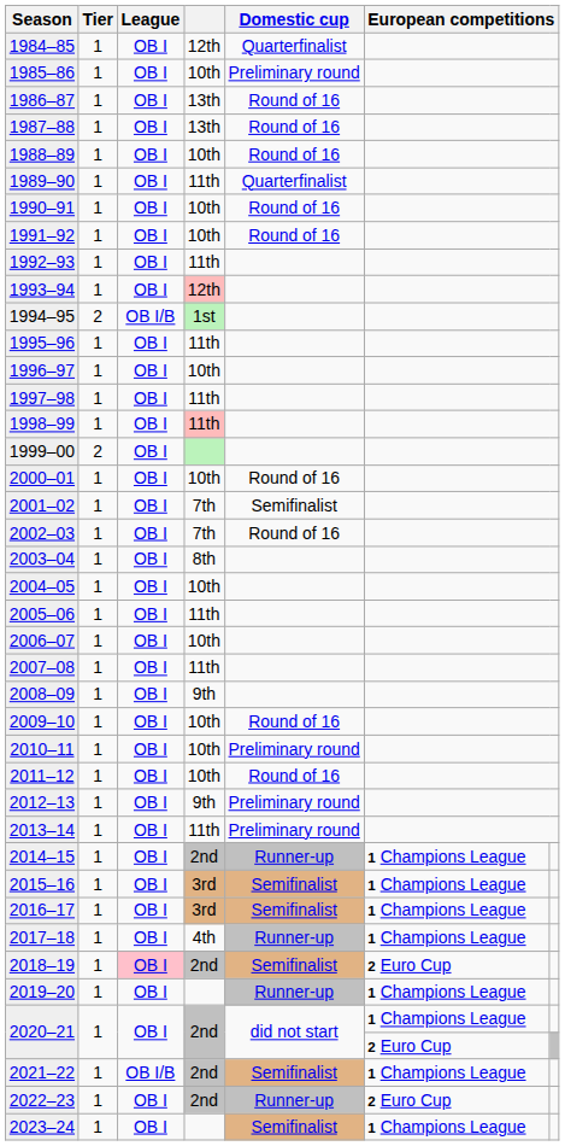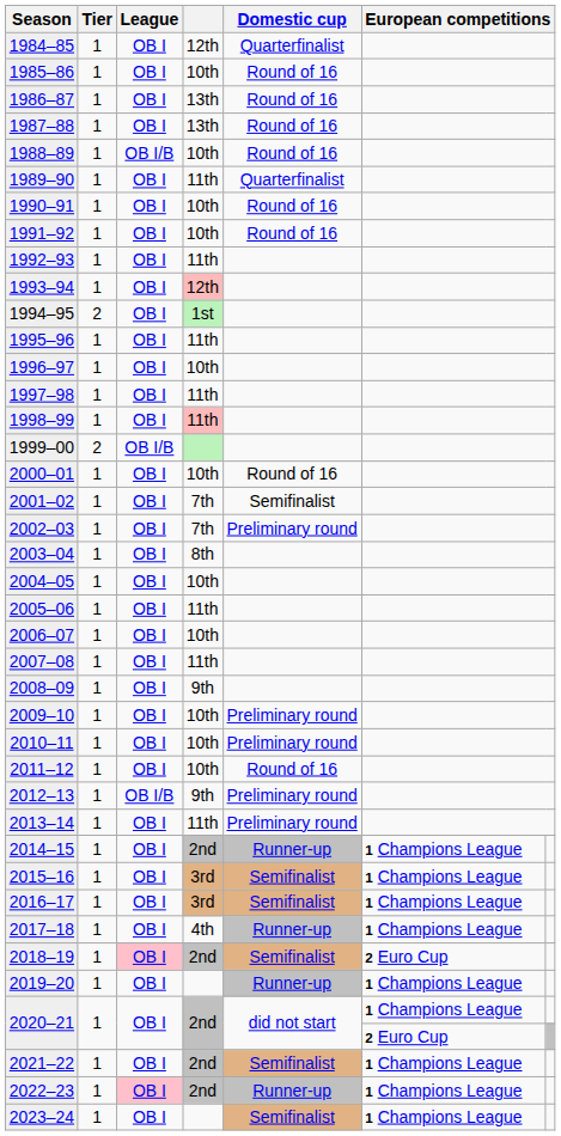1985–86 | Domestic cup: Preliminary round -> Round of 16
1988–89 | League: OB I -> OB I/B
1994–95 | League: OB I/B -> OB I
1999–00 | League: OB I -> OB I/B
2002–03 | Domestic cup: Round of 16 -> Preliminary round
2009–10 | Domestic cup: Round of 16 -> Preliminary round
2012–13 | League: OB I -> OB I/B
2021–22 | League: OB I/B -> OB I
2022–23 | League: no background -> pink background
2022–23 | column 6: 2 Euro Cup -> 1 Champions League
